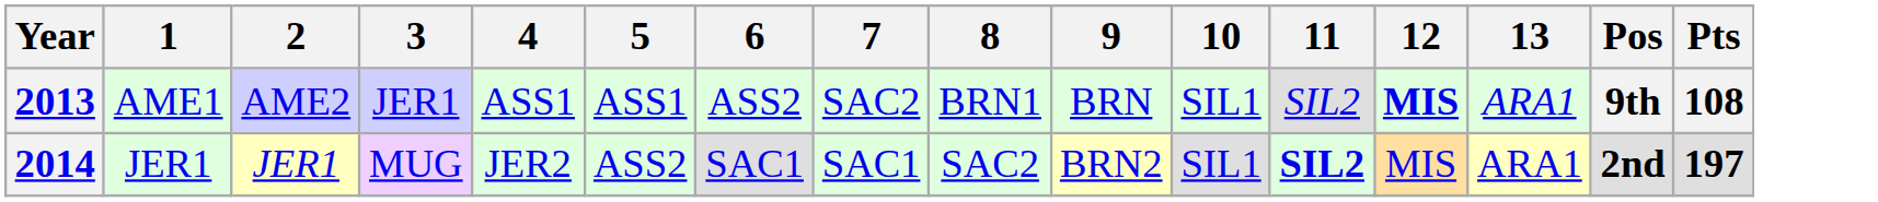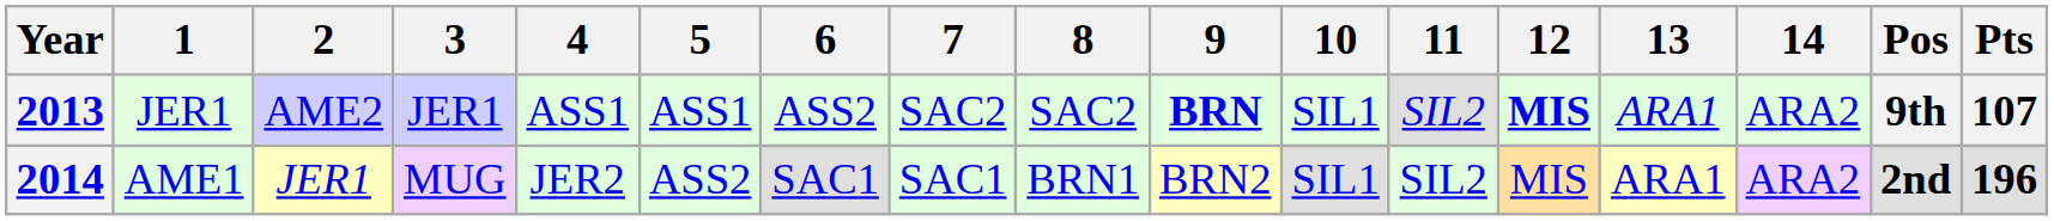+ column: 14 | ARA2 | ARA2
2013 | 1: AME1 -> JER1
2013 | 8: BRN1 -> SAC2
2013 | 9: normal -> bold
2013 | Pts: 108 -> 107
2014 | 1: JER1 -> AME1
2014 | 8: SAC2 -> BRN1
2014 | 11: bold -> normal
2014 | Pts: 197 -> 196
